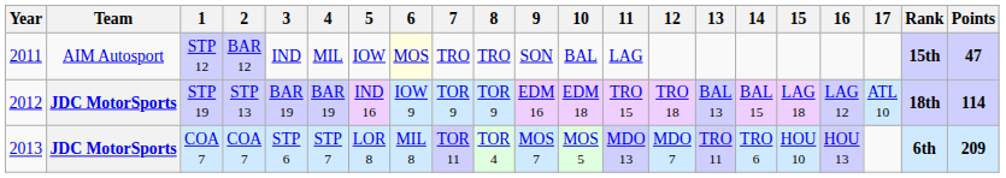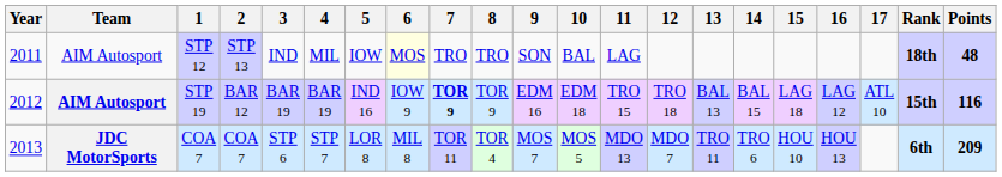STP 12 | 2: BAR 12 -> STP 13
STP 12 | Rank: 15th -> 18th
STP 12 | Points: 47 -> 48
STP 19 | Team: JDC MotorSports -> AIM Autosport
STP 19 | 2: STP 13 -> BAR 12
STP 19 | 7: normal -> bold
STP 19 | Rank: 18th -> 15th
STP 19 | Points: 114 -> 116
